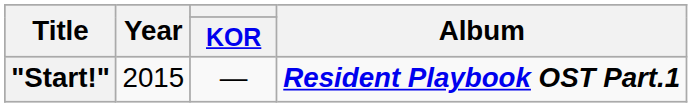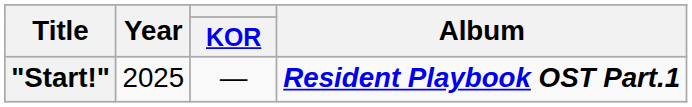"Start!" | Year: 2015 -> 2025
